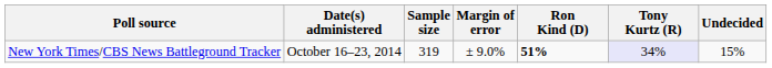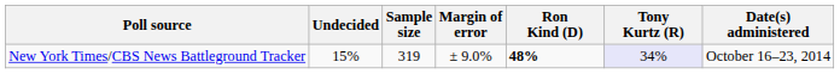columns swapped: Date(s) administered <-> Undecided
New York Times/CBS News Battleground Tracker | Ron Kind (D): 51% -> 48%
